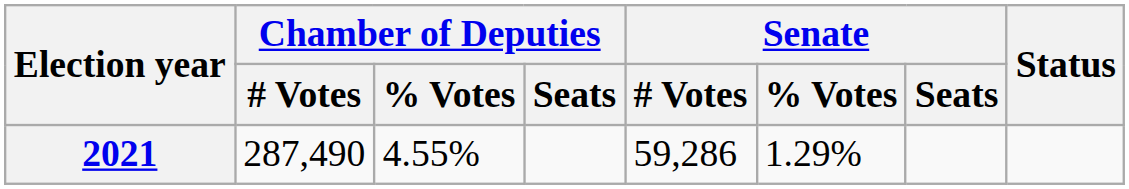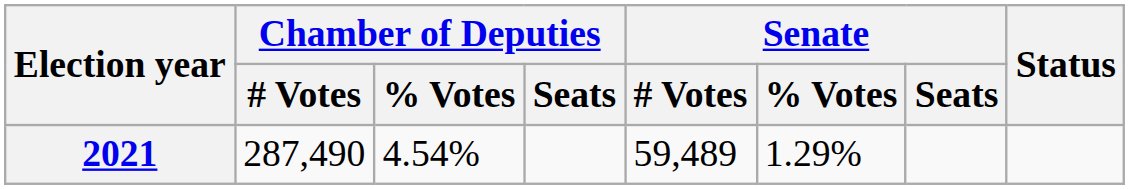2021 | Chamber of Deputies / % Votes: 4.55% -> 4.54%
2021 | Senate / # Votes: 59,286 -> 59,489
